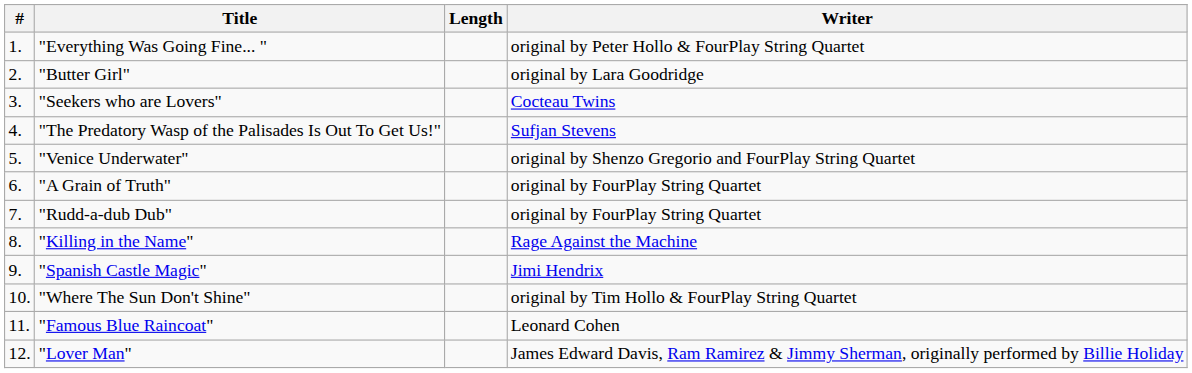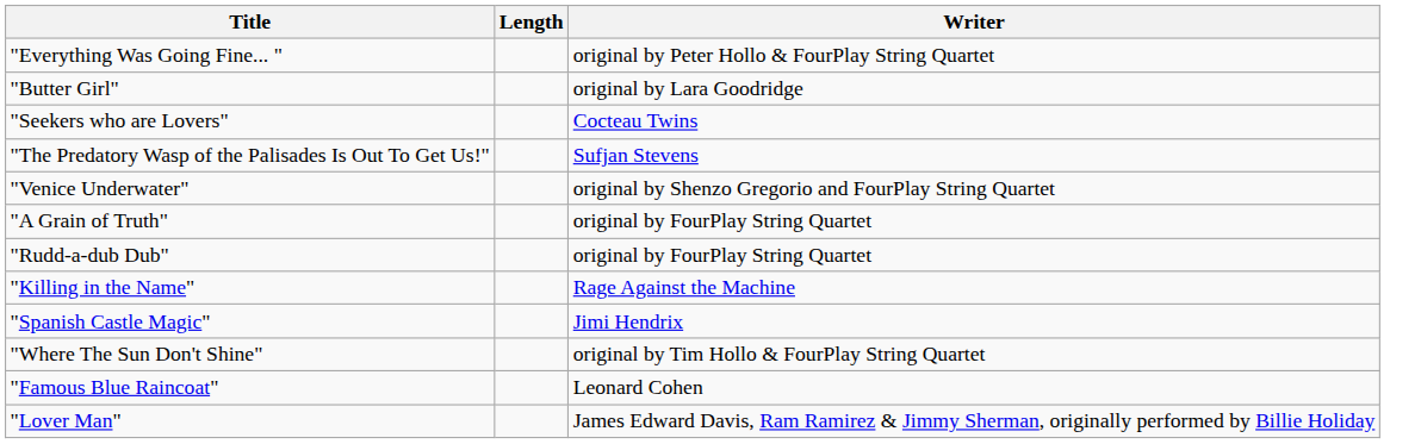- column: # | 1. | 2. | 3. | 4. | 5. | 6. | 7. | 8. | 9. | 10. | 11. | 12.
